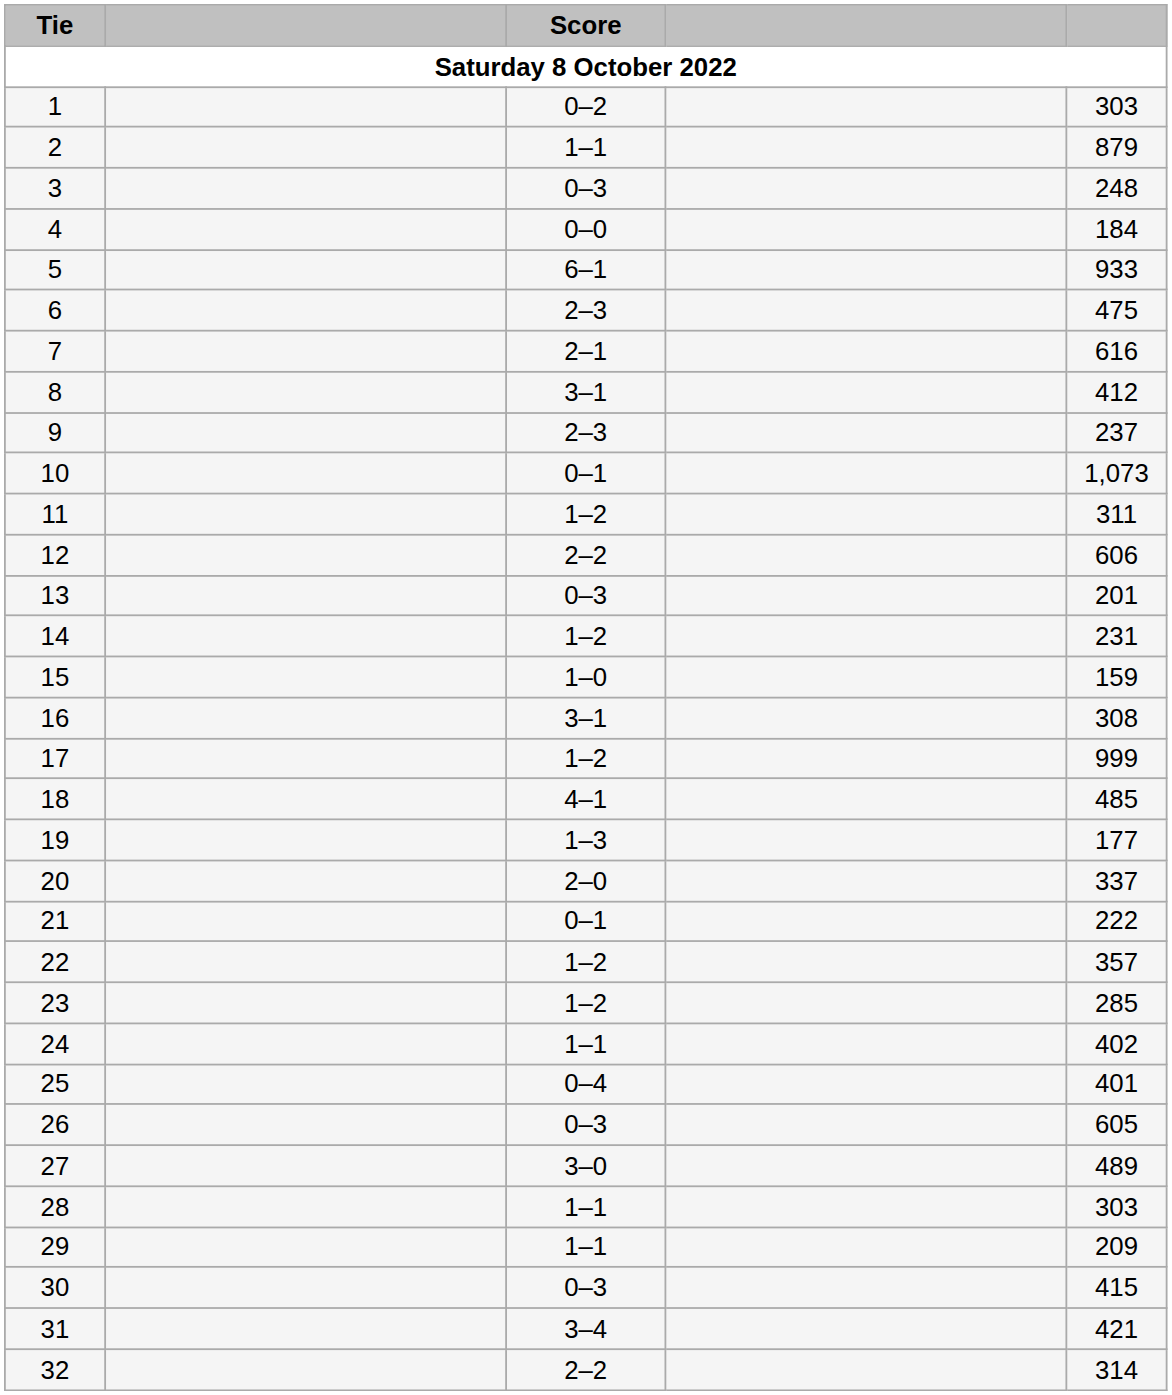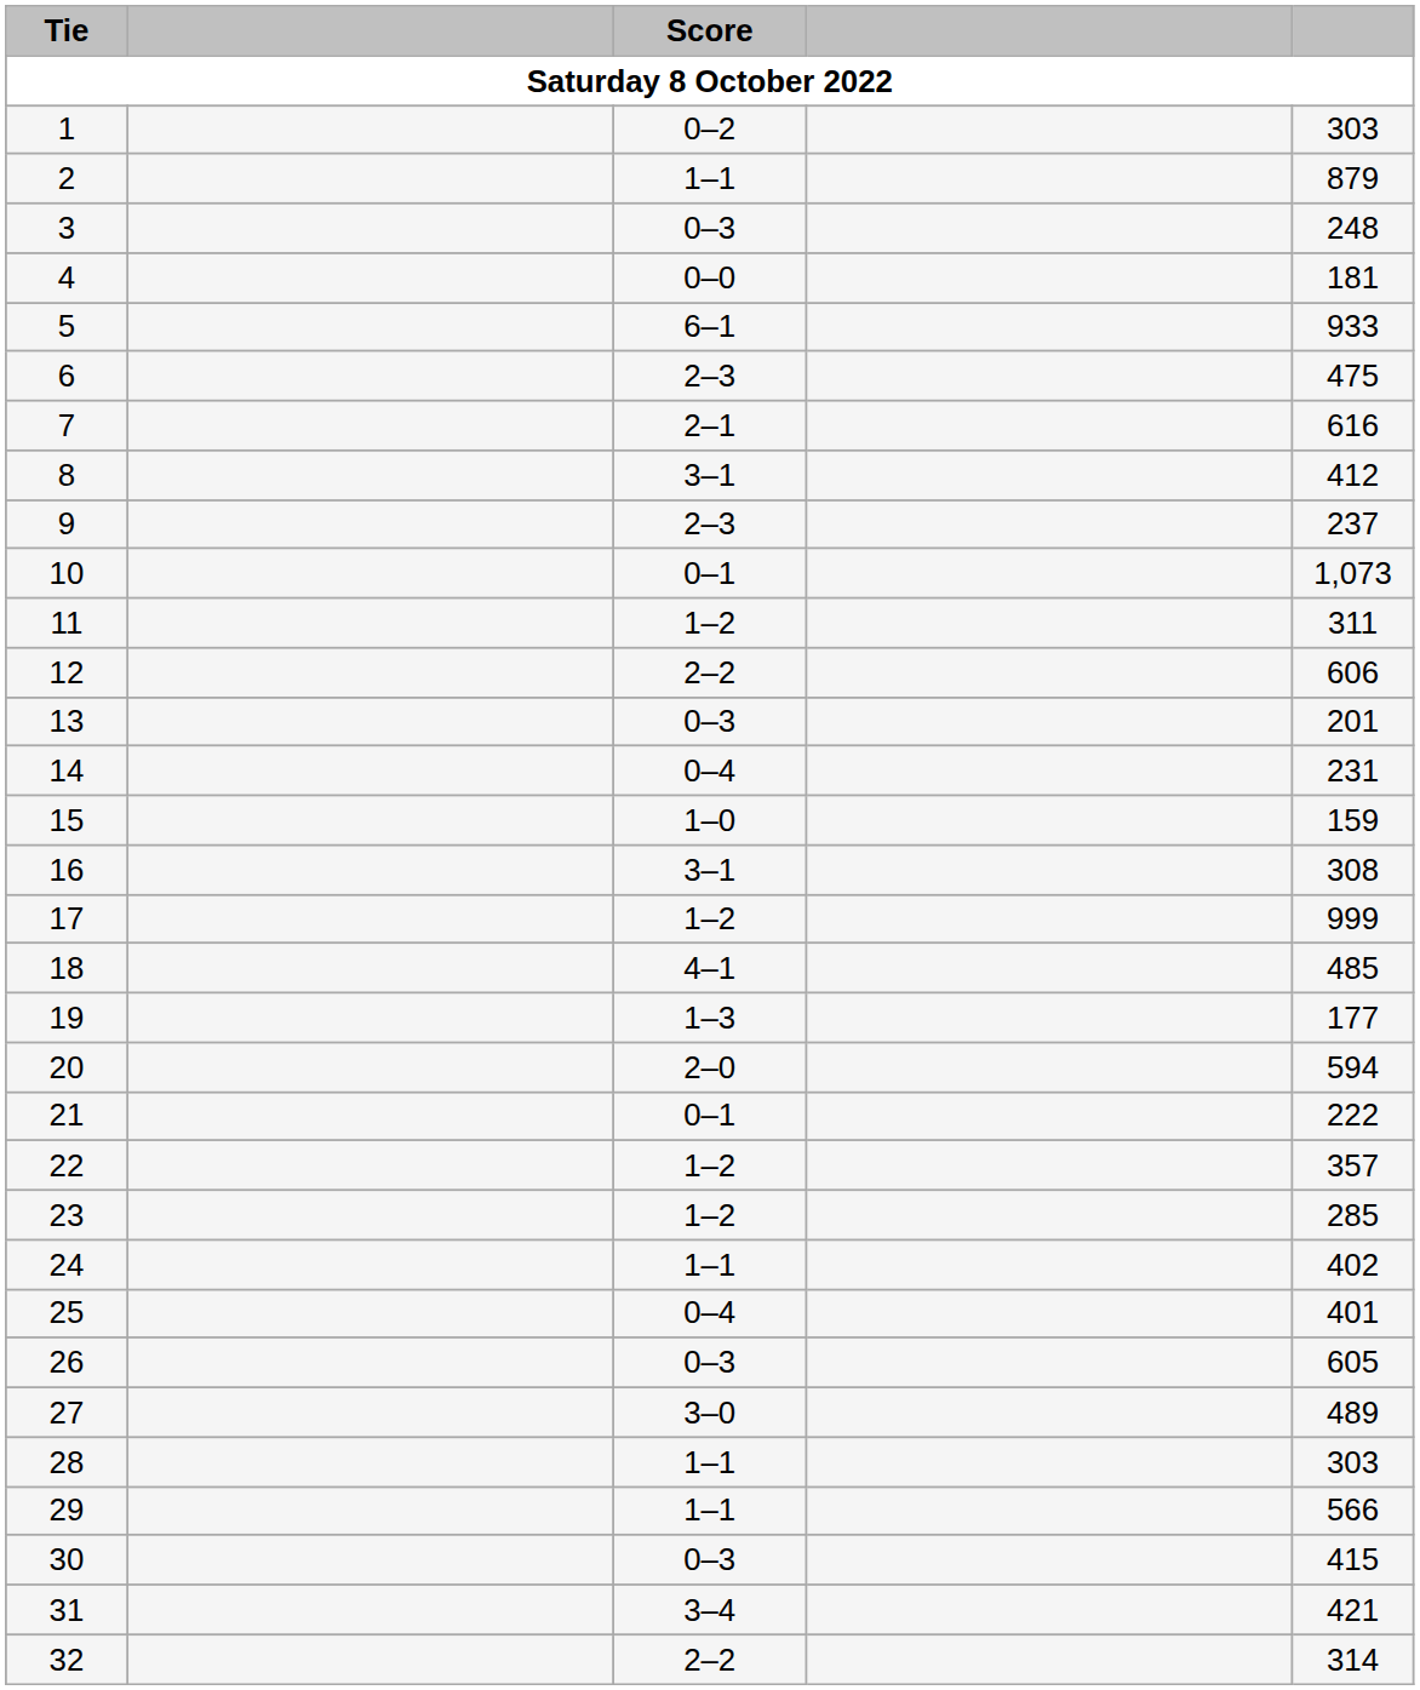4 | column 5: 184 -> 181
14 | Score: 1–2 -> 0–4
20 | column 5: 337 -> 594
29 | column 5: 209 -> 566
